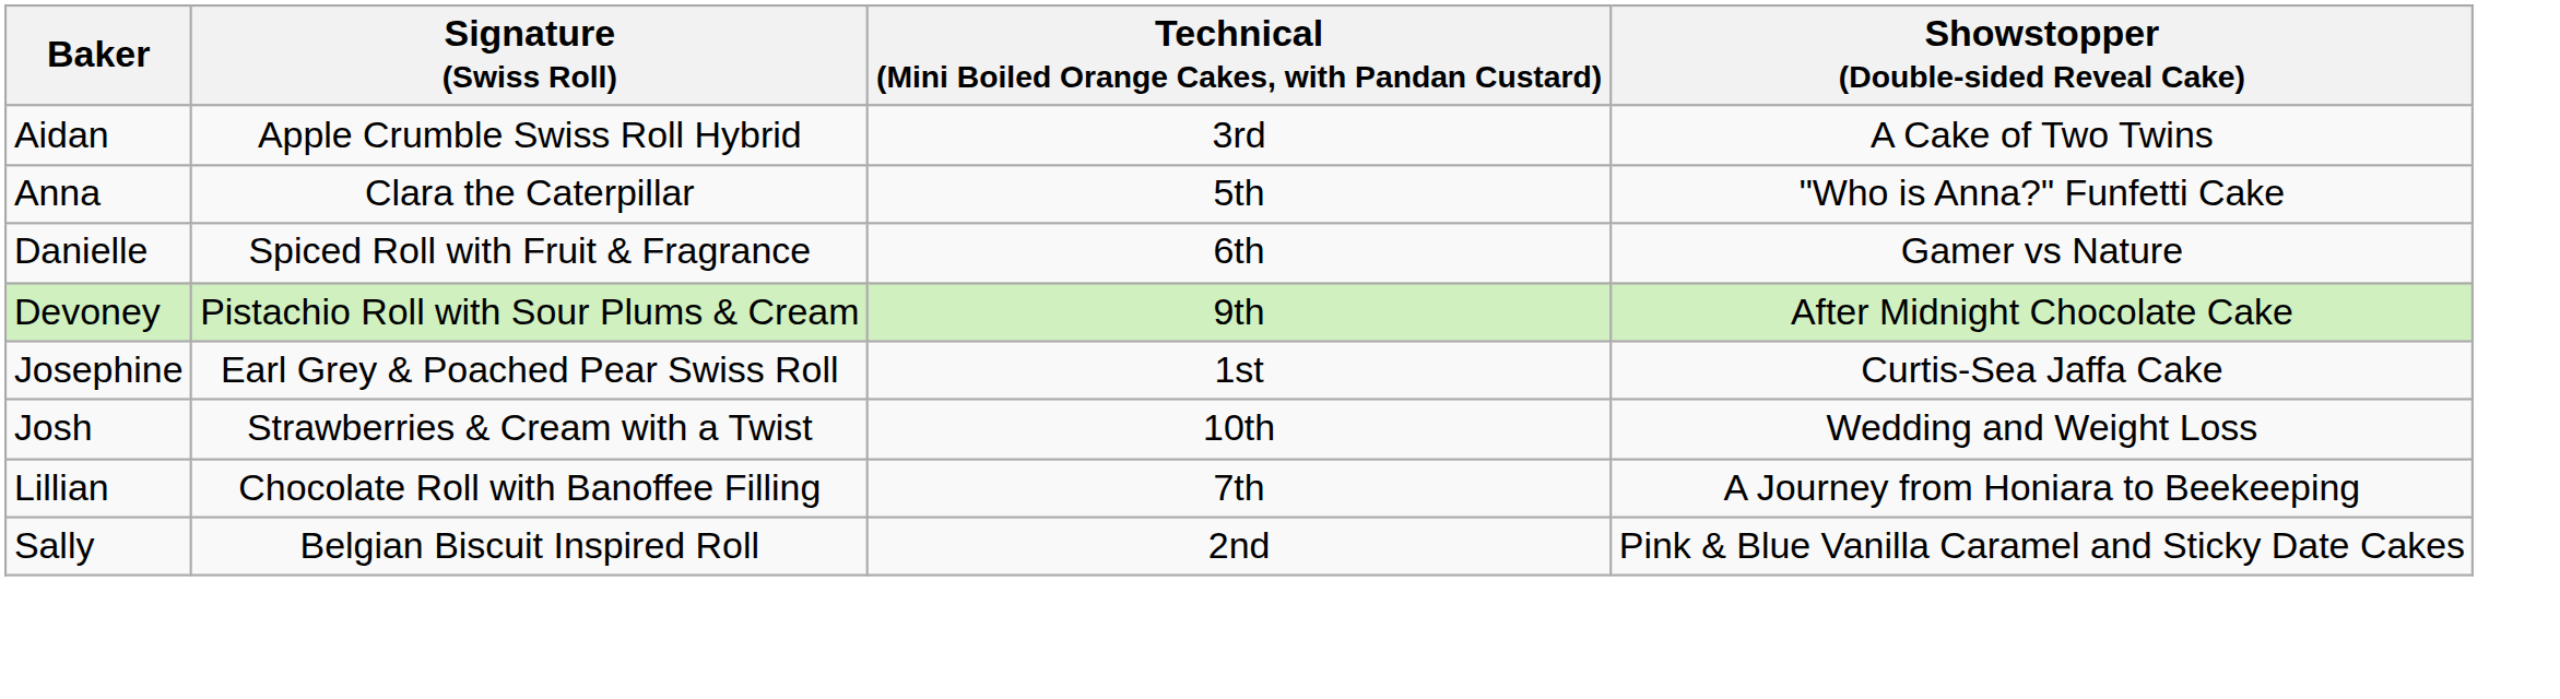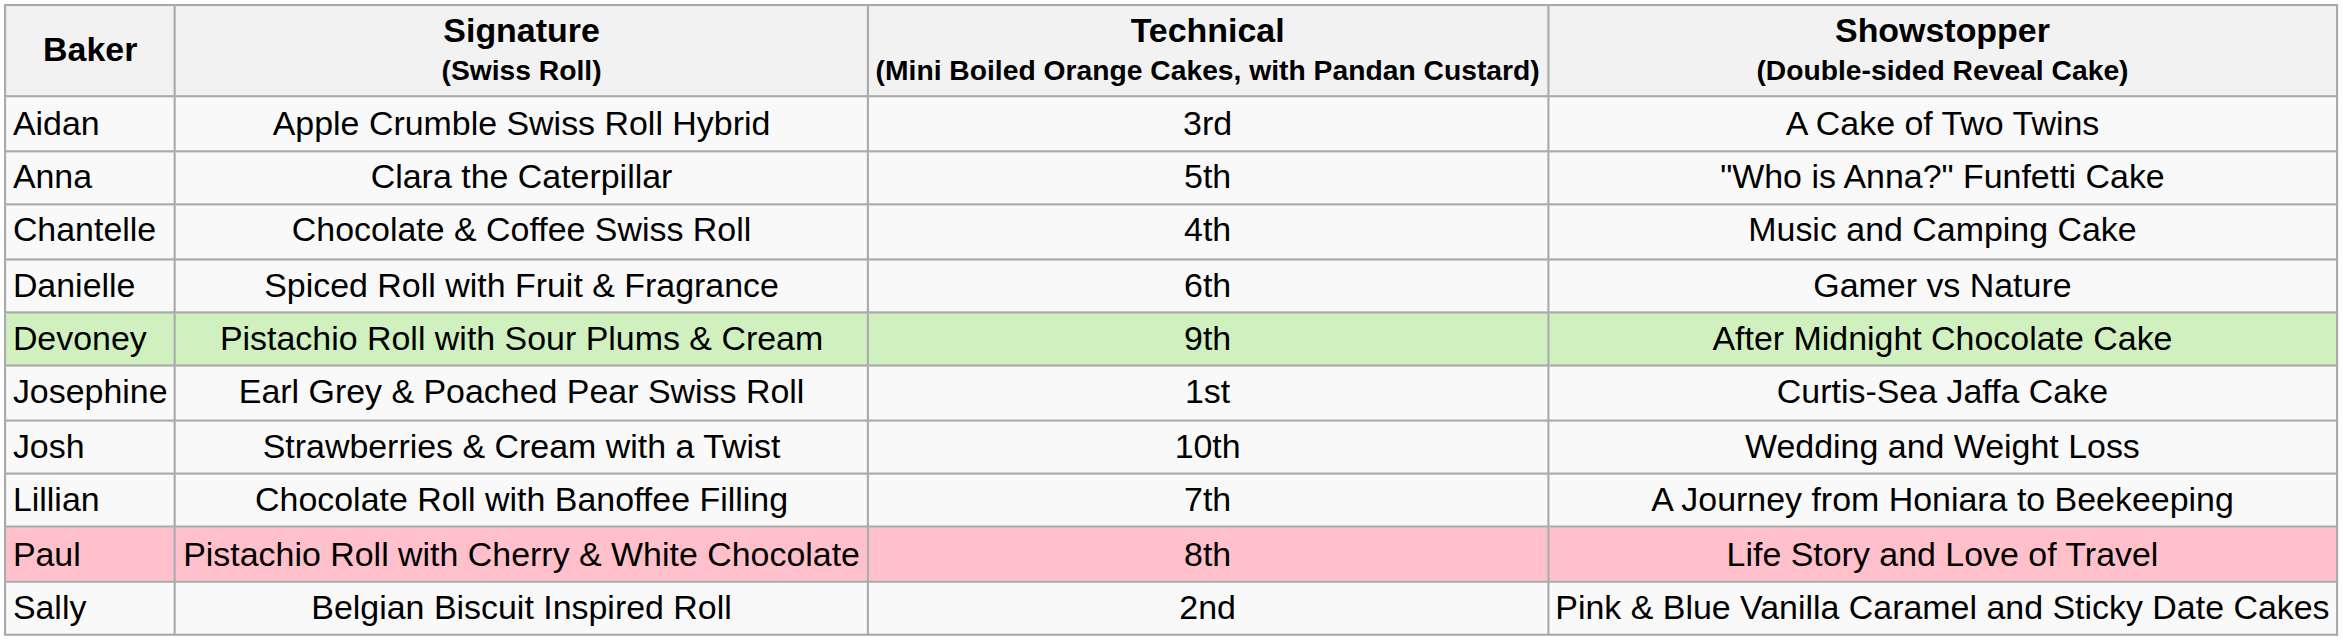+ row: Chantelle | Chocolate & Coffee Swiss Roll | 4th | Music and Camping Cake
+ row: Paul | Pistachio Roll with Cherry & White Chocolate | 8th | Life Story and Love of Travel
